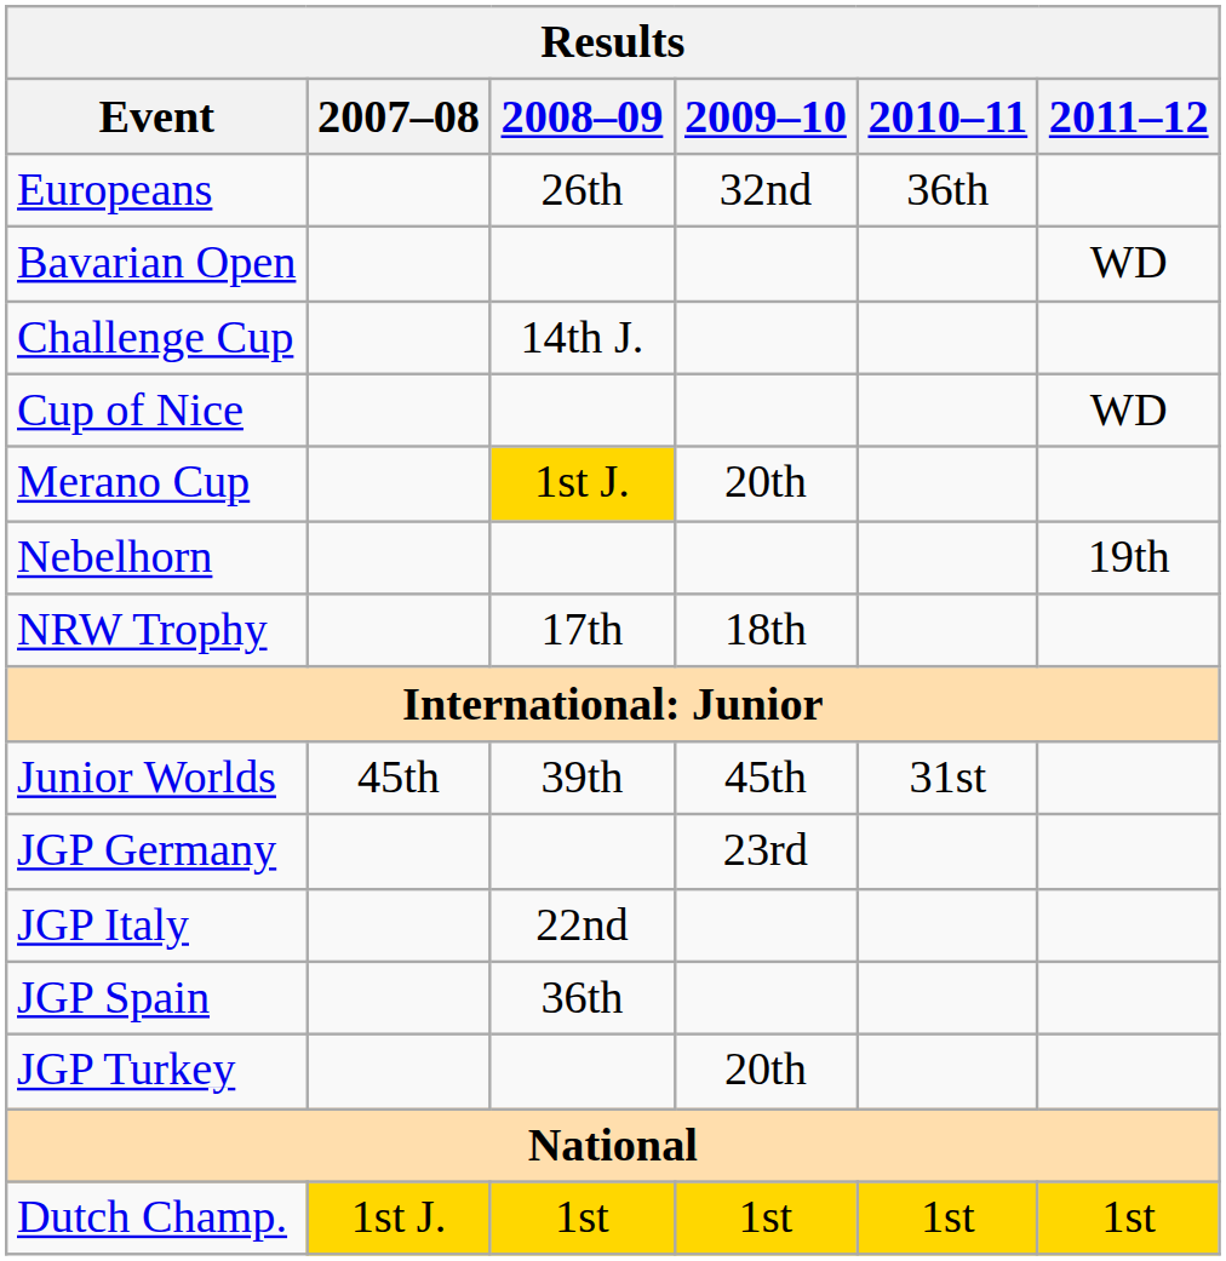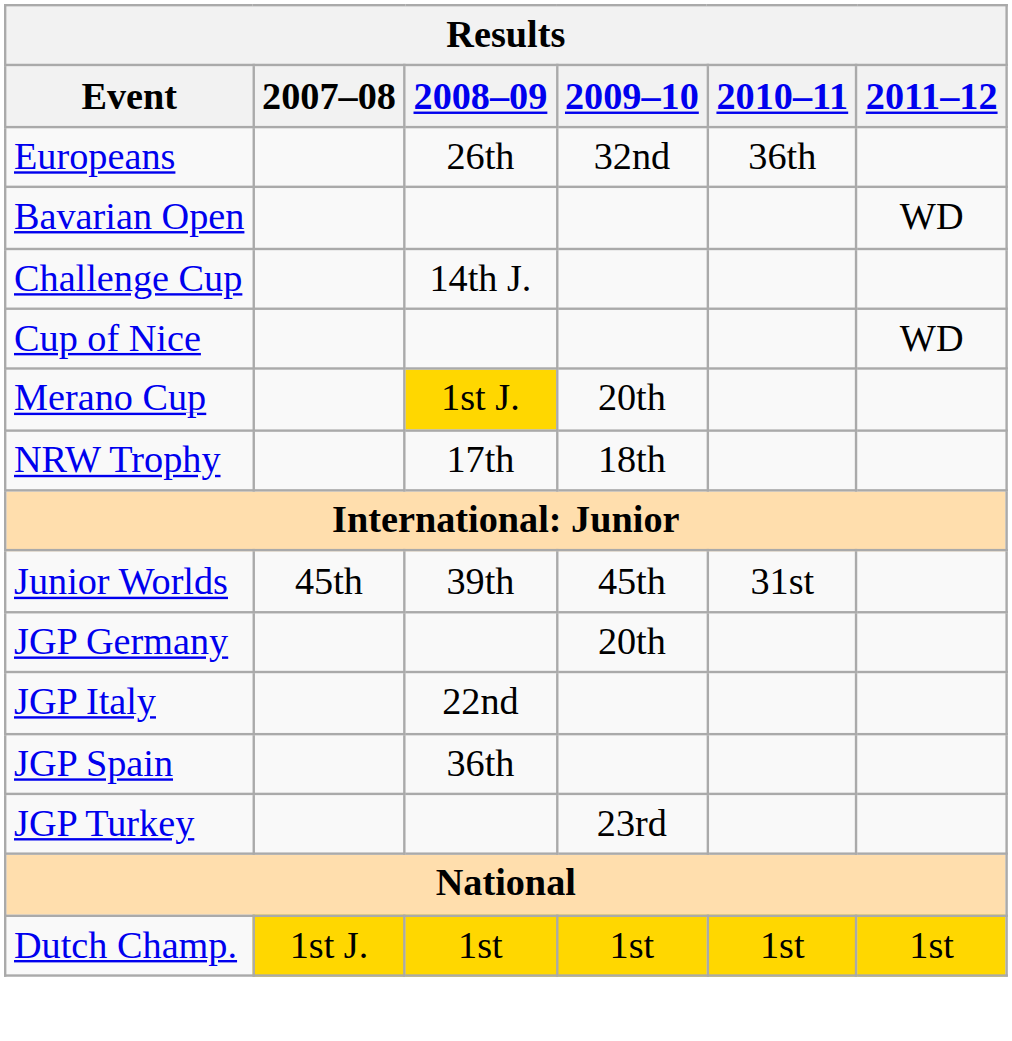- row: Nebelhorn | 19th
JGP Germany | 2009–10: 23rd -> 20th
JGP Turkey | 2009–10: 20th -> 23rd
